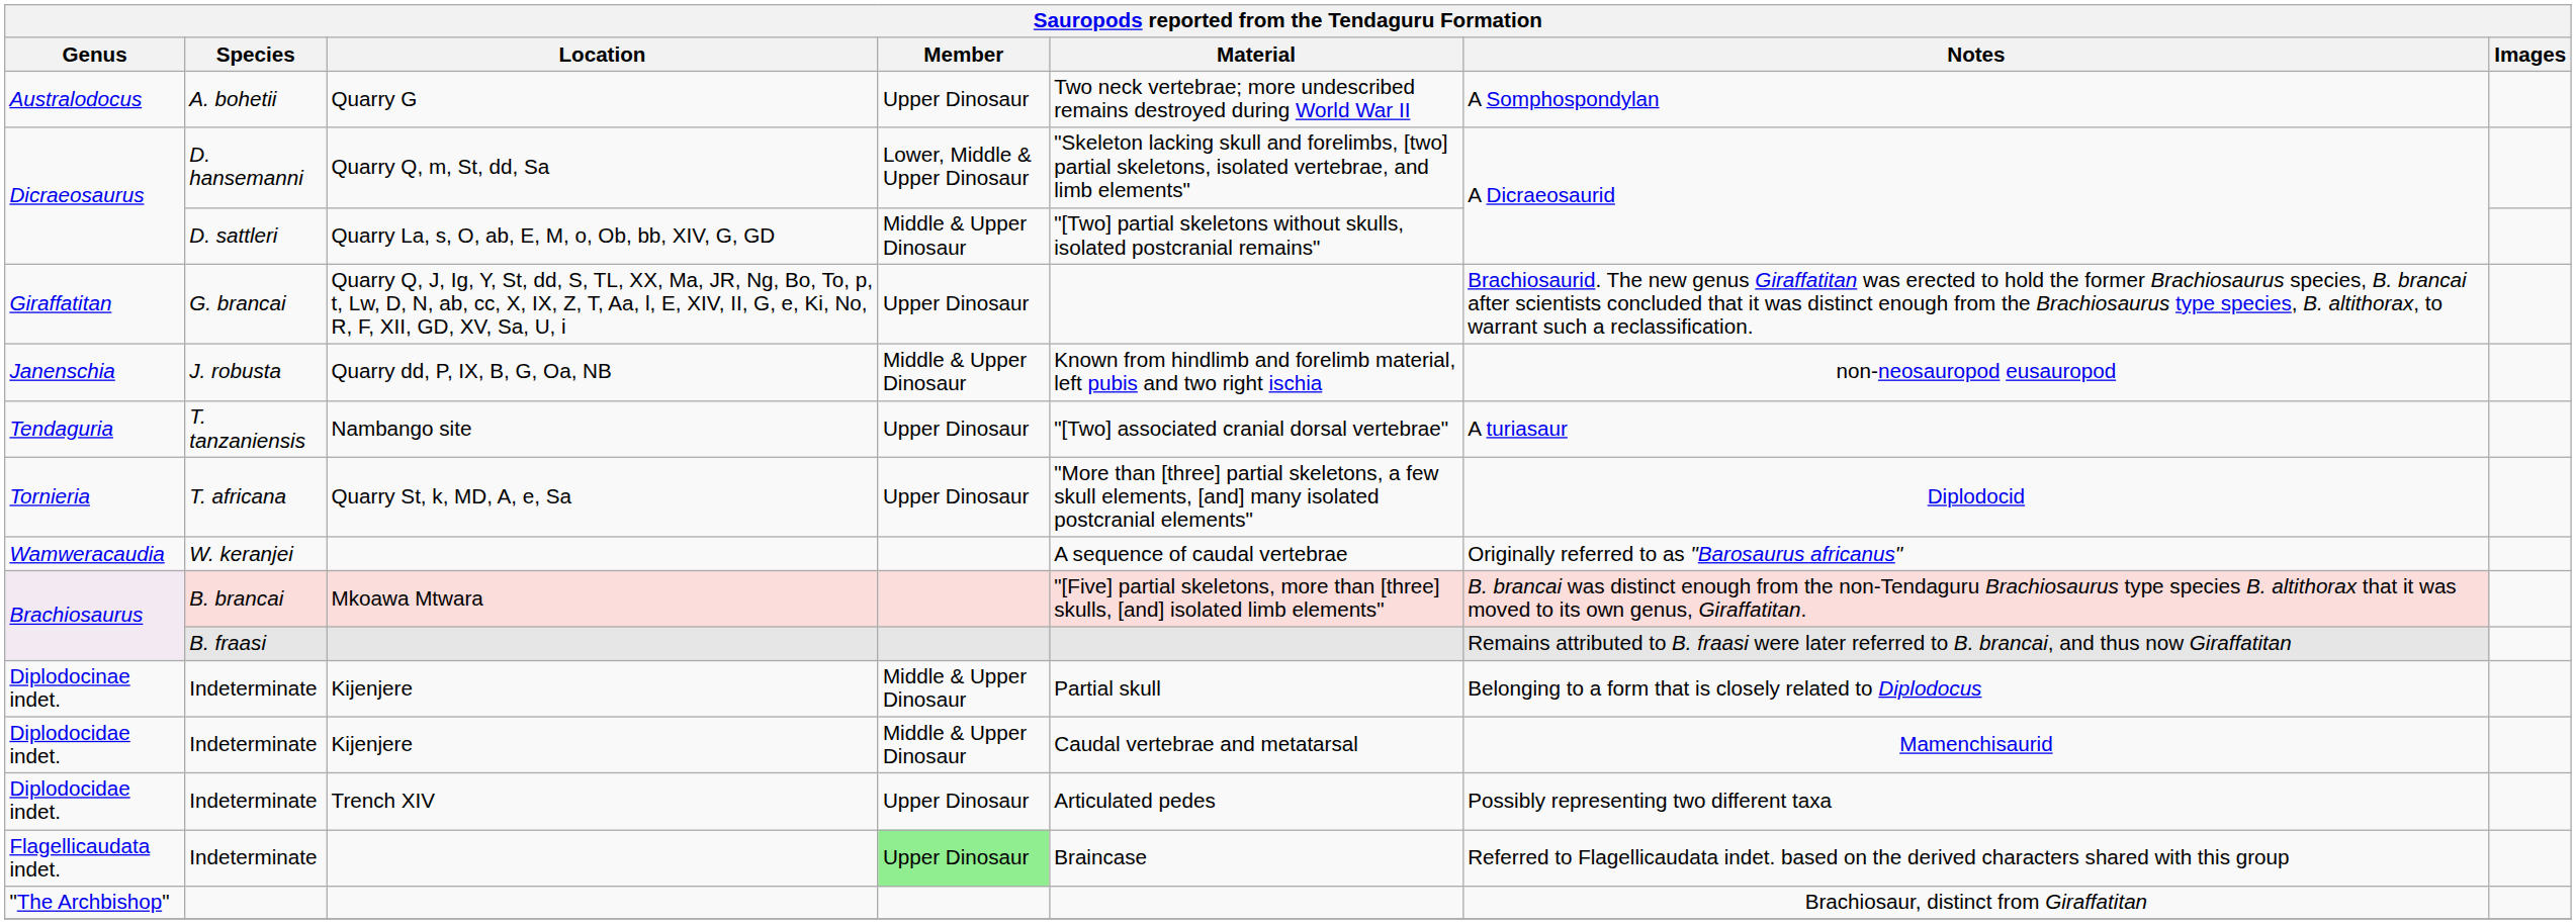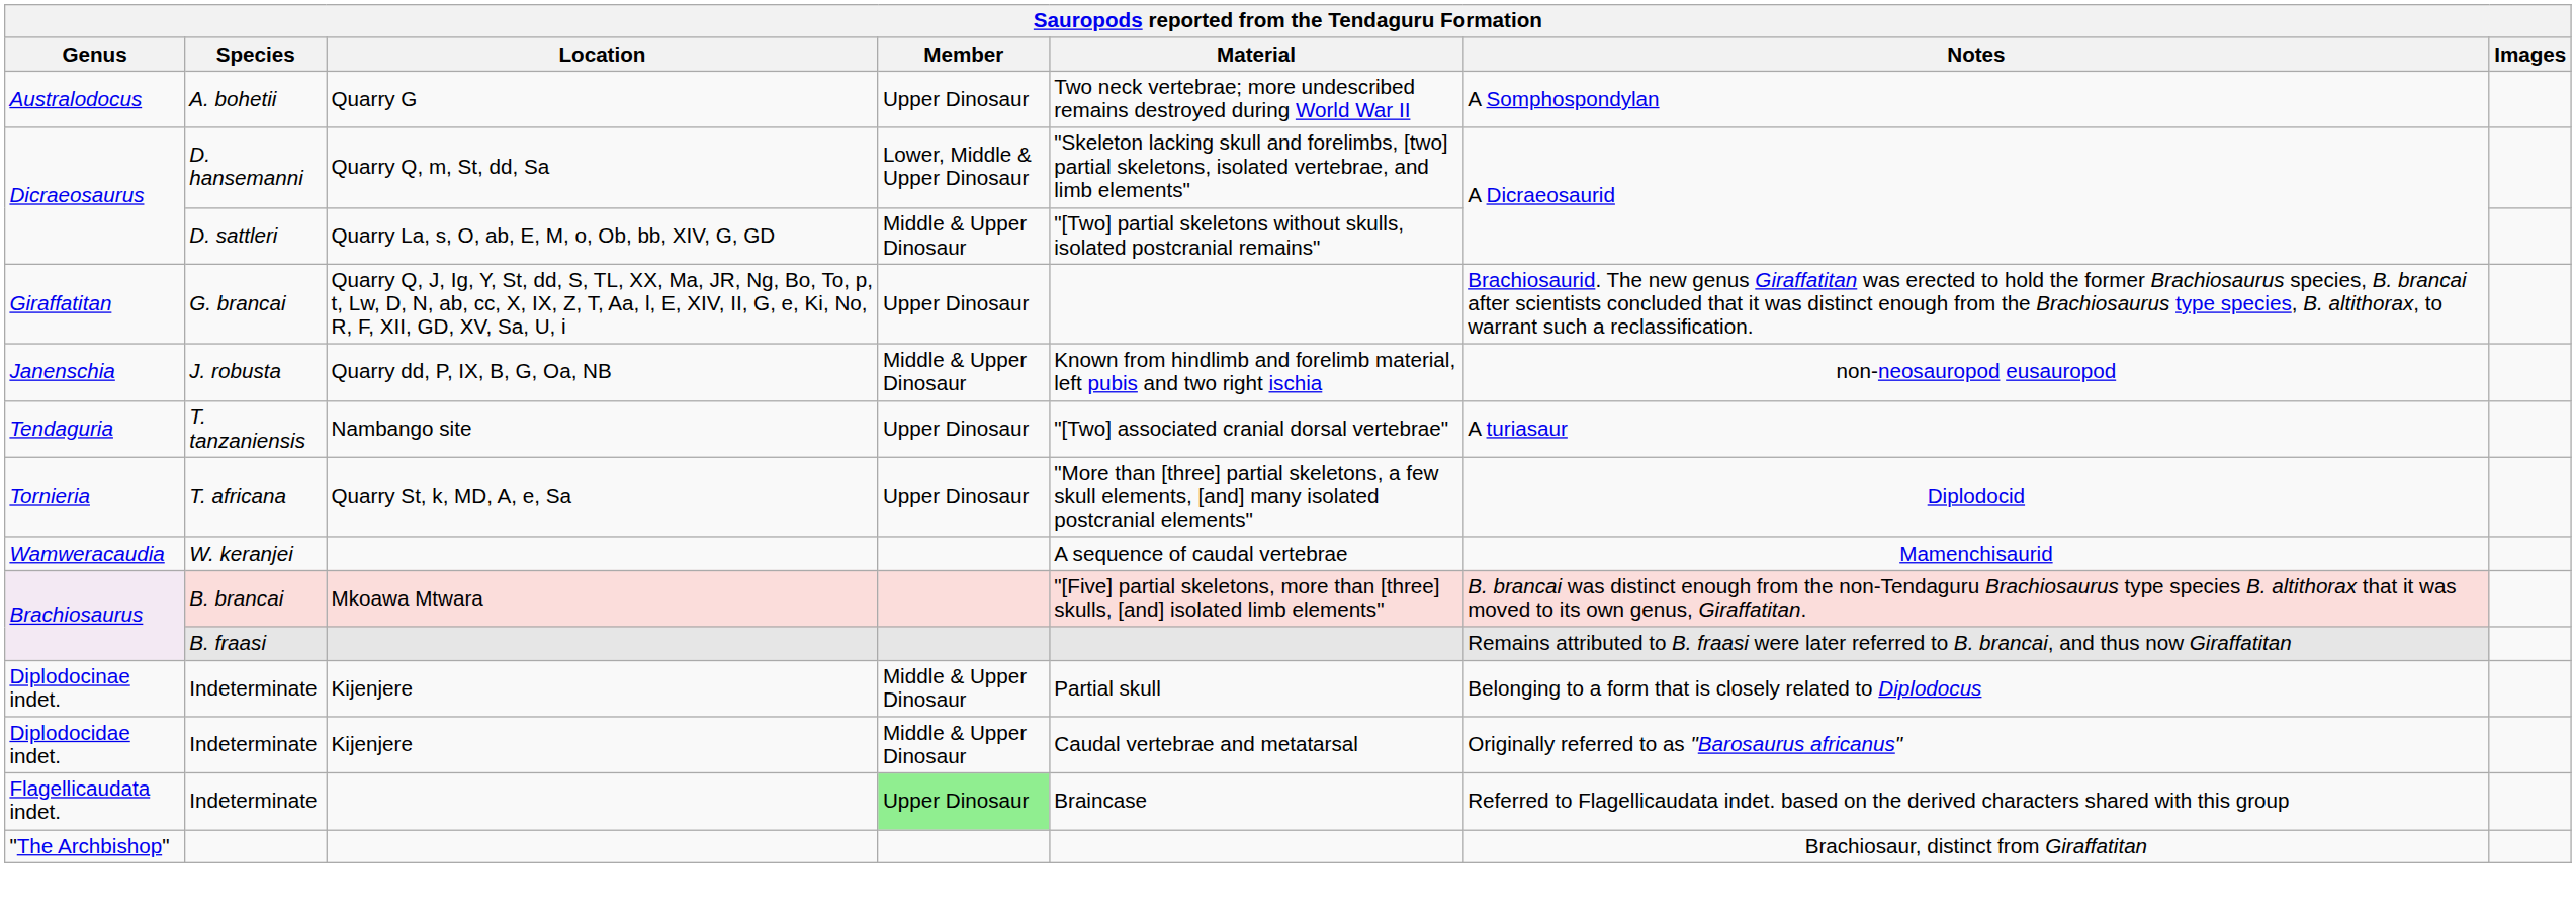Wamweracaudia | Notes: Originally referred to as "Barosaurus africanus" -> Mamenchisaurid
Diplodocidae indet. / Kijenjere | Notes: Mamenchisaurid -> Originally referred to as "Barosaurus africanus"
- row: Diplodocidae indet. | Indeterminate | Trench XIV | Upper Dinosaur | Articulated pedes | Possibly representing two different taxa
